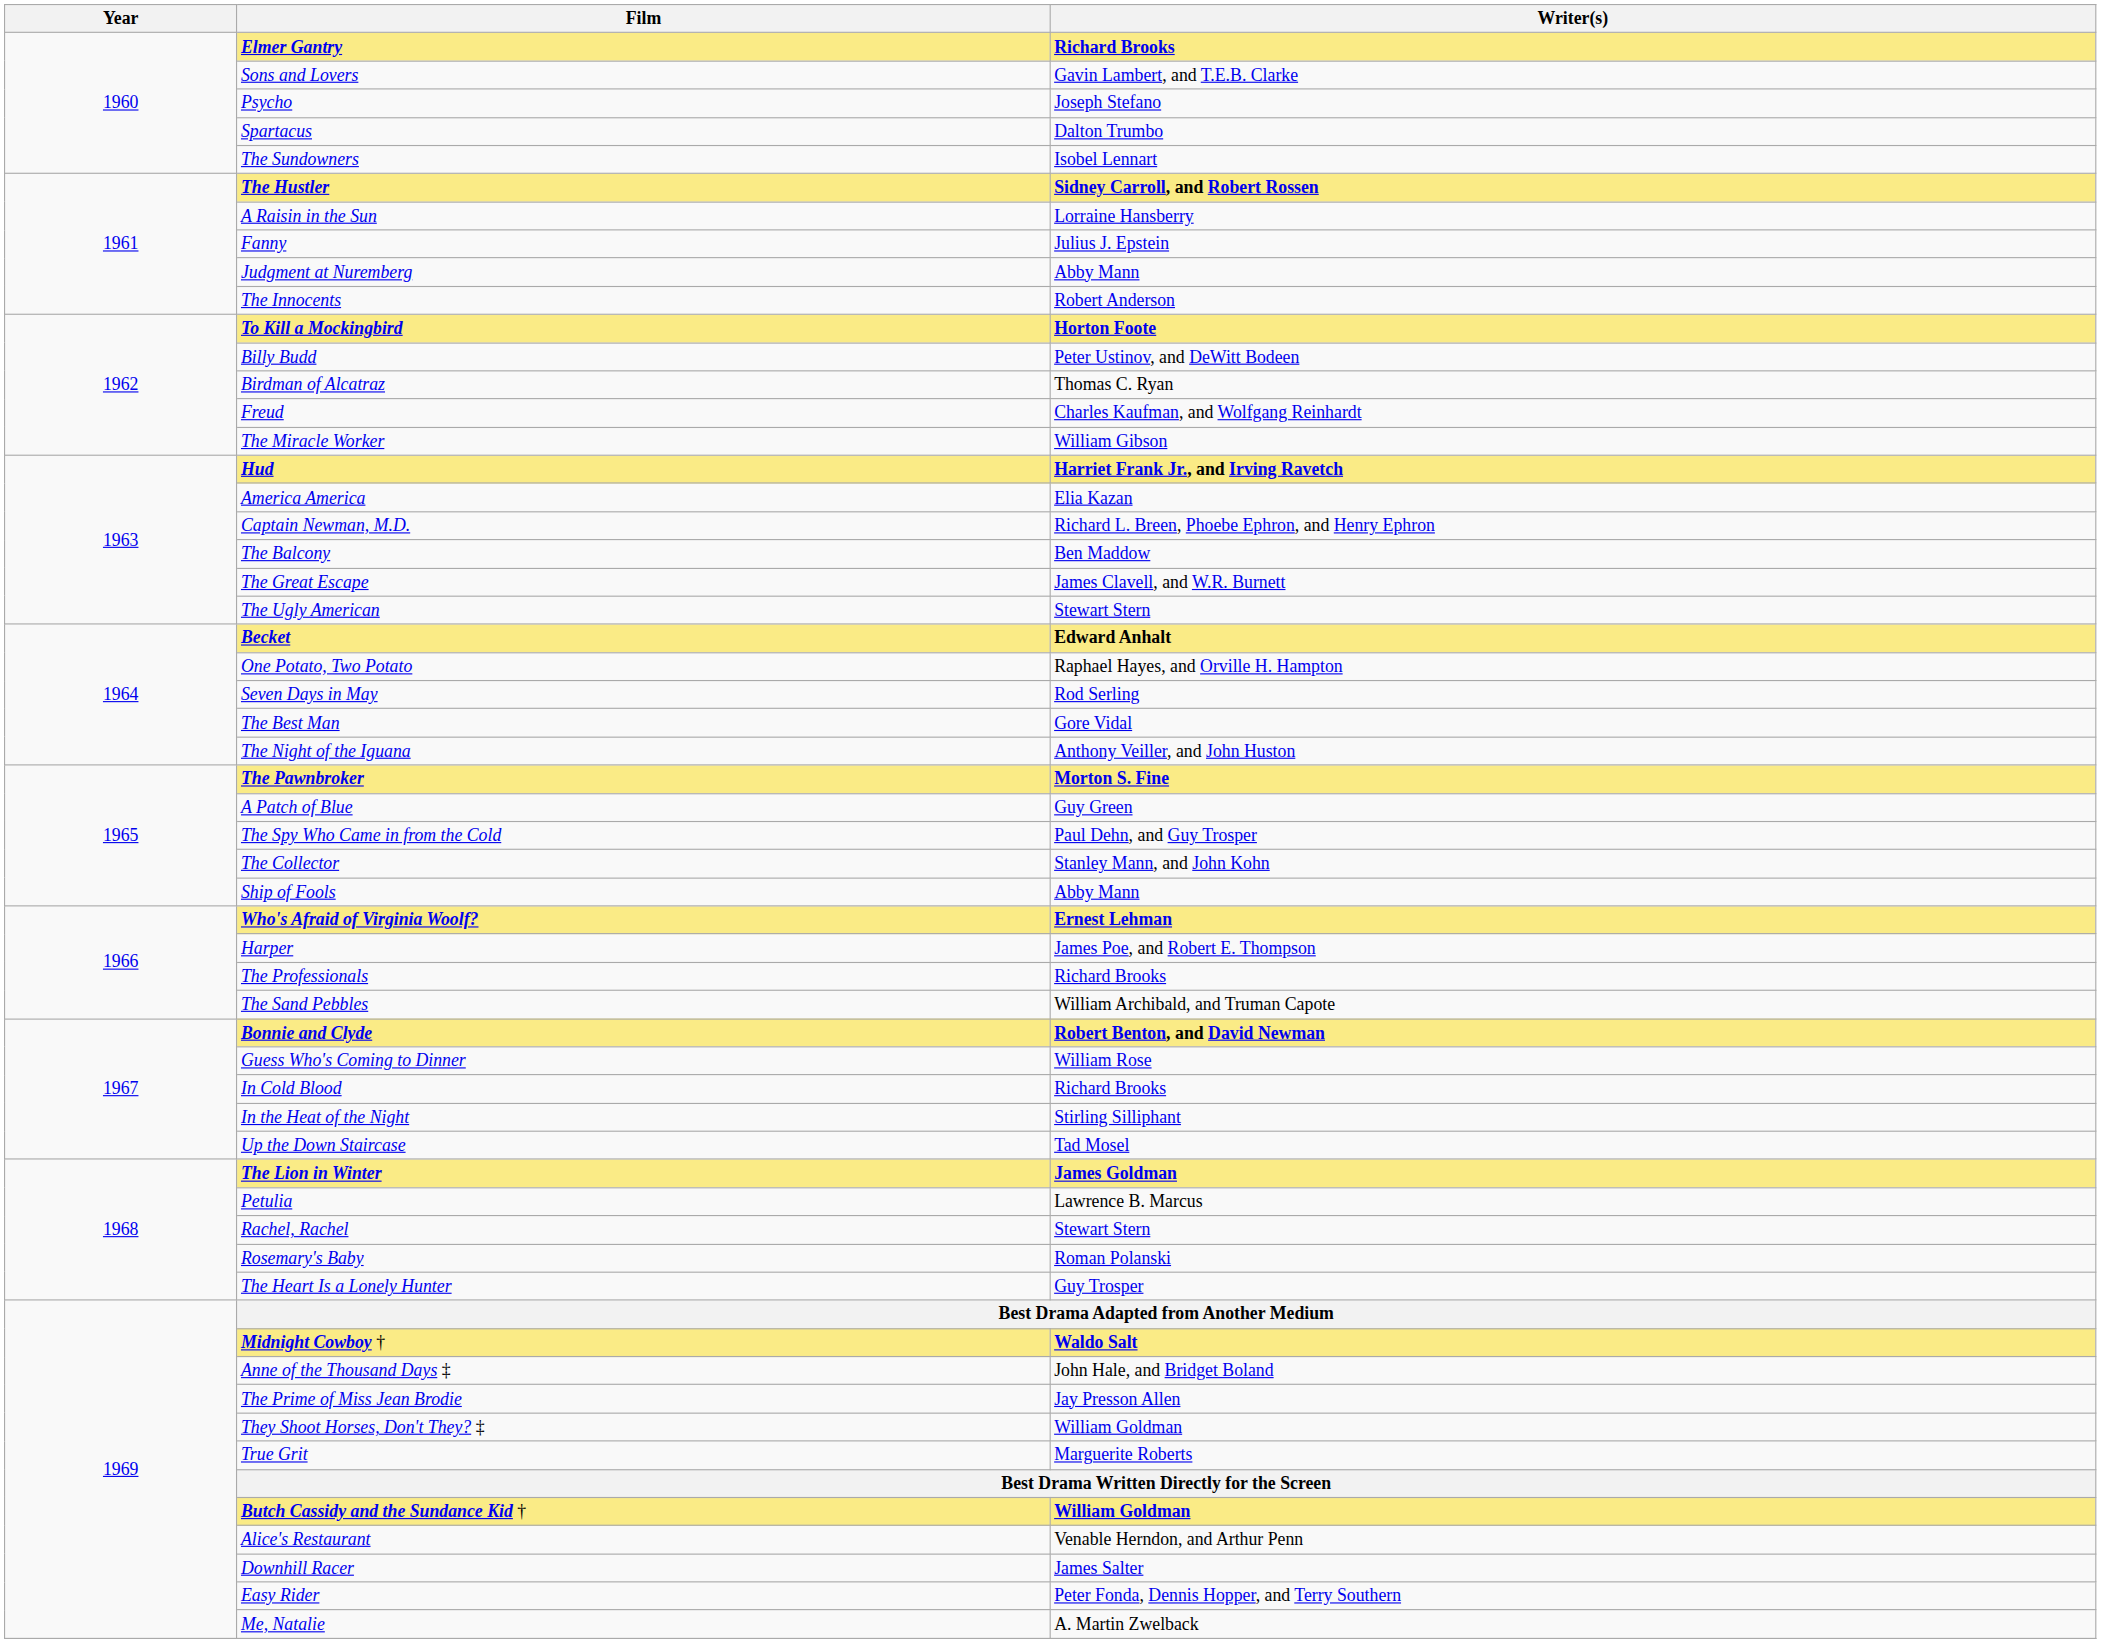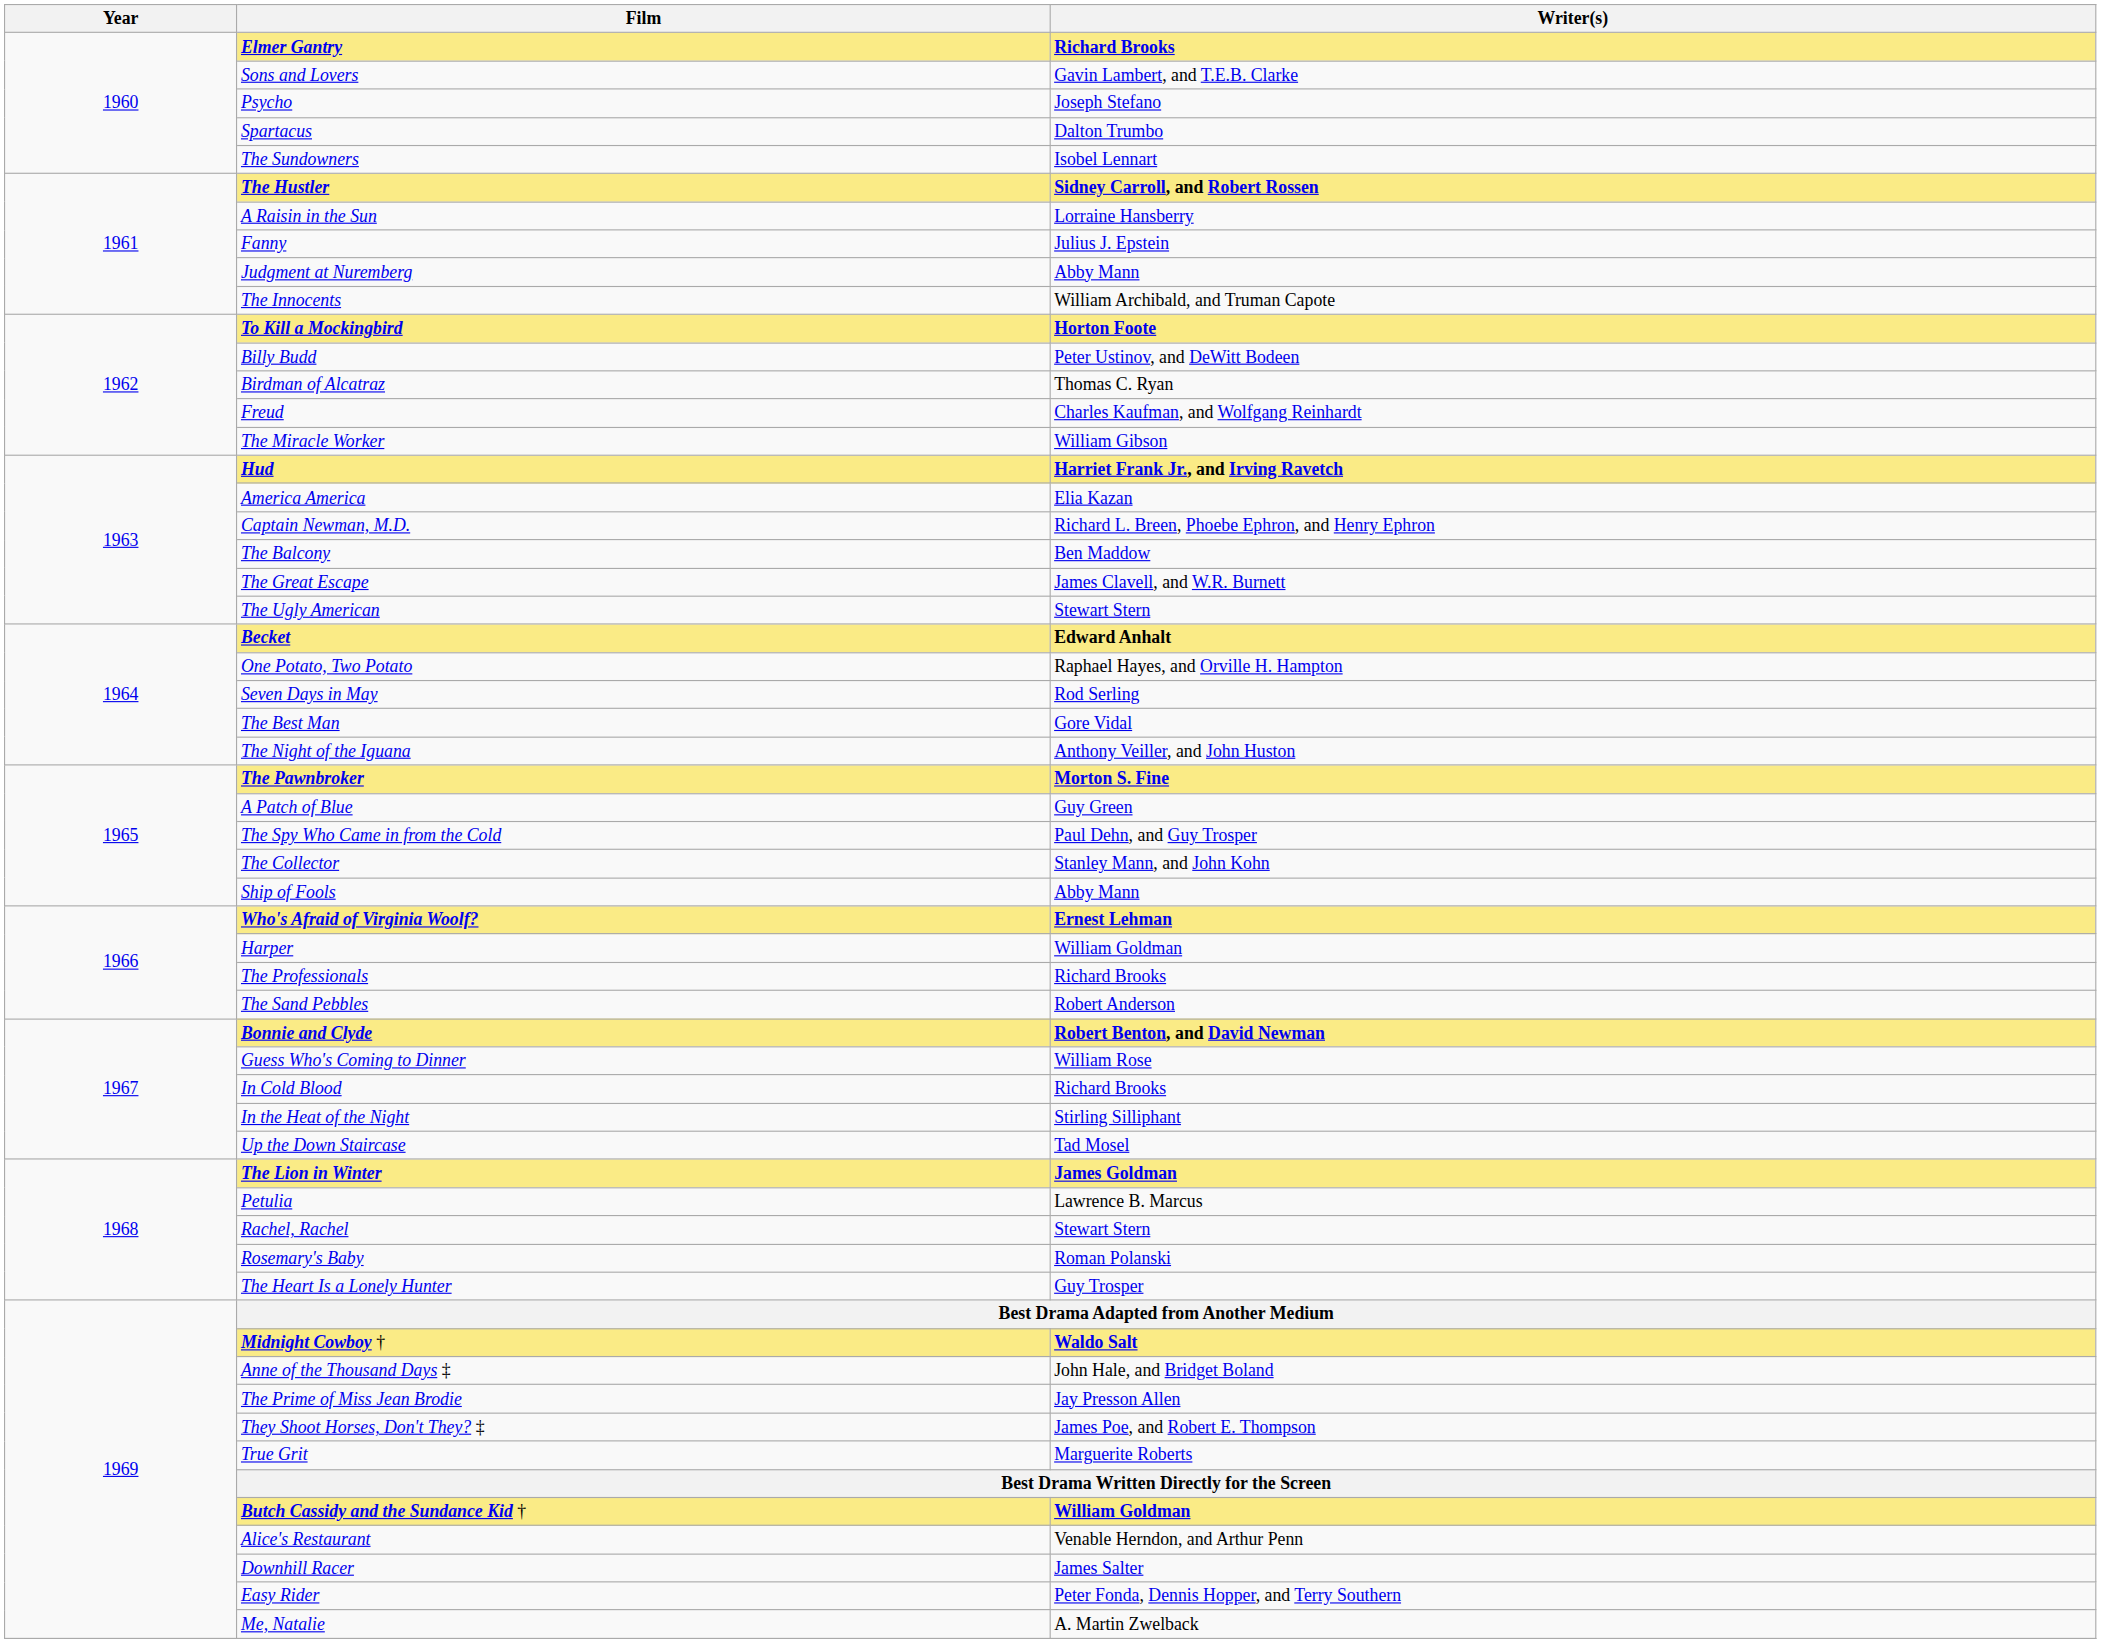The Innocents | Writer(s): Robert Anderson -> William Archibald, and Truman Capote
Harper | Writer(s): James Poe, and Robert E. Thompson -> William Goldman
The Sand Pebbles | Writer(s): William Archibald, and Truman Capote -> Robert Anderson
They Shoot Horses, Don't They? ‡ | Writer(s): William Goldman -> James Poe, and Robert E. Thompson
